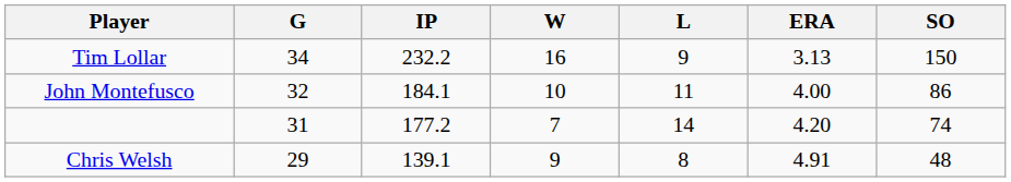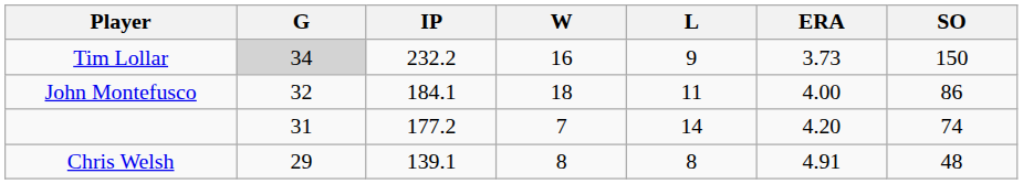Tim Lollar | G: no background -> lightgrey background
Tim Lollar | ERA: 3.13 -> 3.73
John Montefusco | W: 10 -> 18
Chris Welsh | W: 9 -> 8
